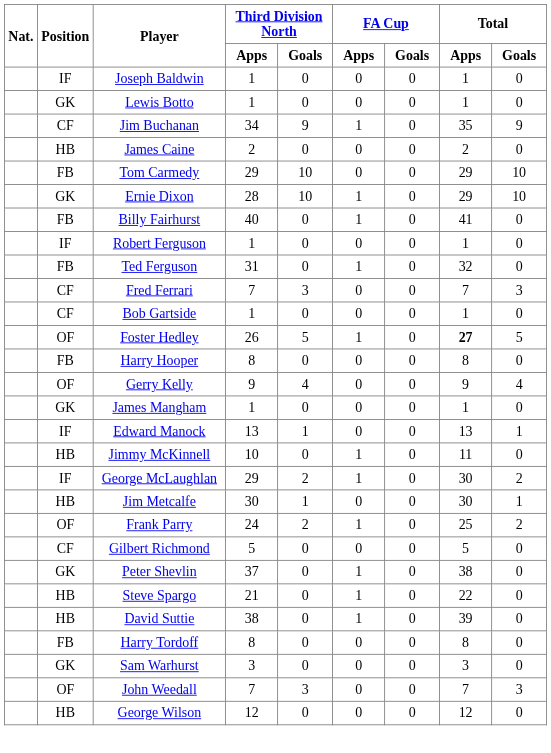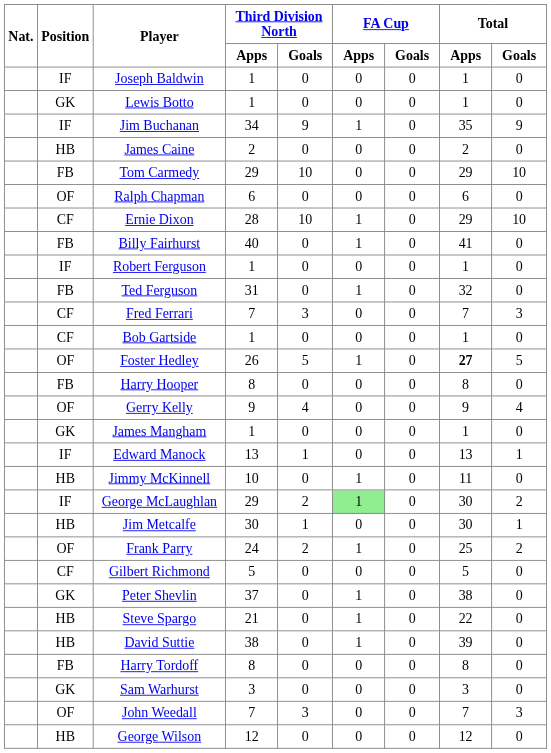Jim Buchanan | Position: CF -> IF
+ row: OF | Ralph Chapman | 6 | 0 | 0 | 0 | 6 | 0
Ernie Dixon | Position: GK -> CF
George McLaughlan | FA Cup / Apps: no background -> lightgreen background
